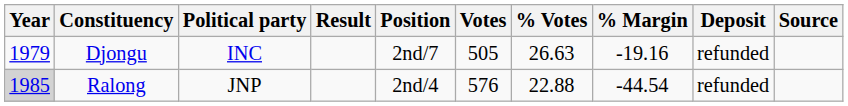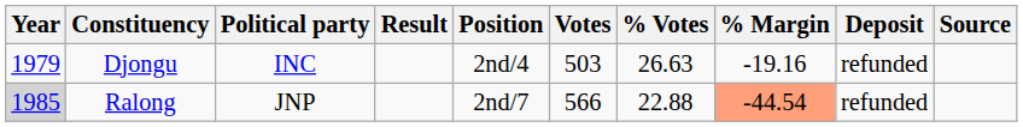Djongu | Position: 2nd/7 -> 2nd/4
Djongu | Votes: 505 -> 503
Ralong | Position: 2nd/4 -> 2nd/7
Ralong | Votes: 576 -> 566
Ralong | % Margin: no background -> lightsalmon background
